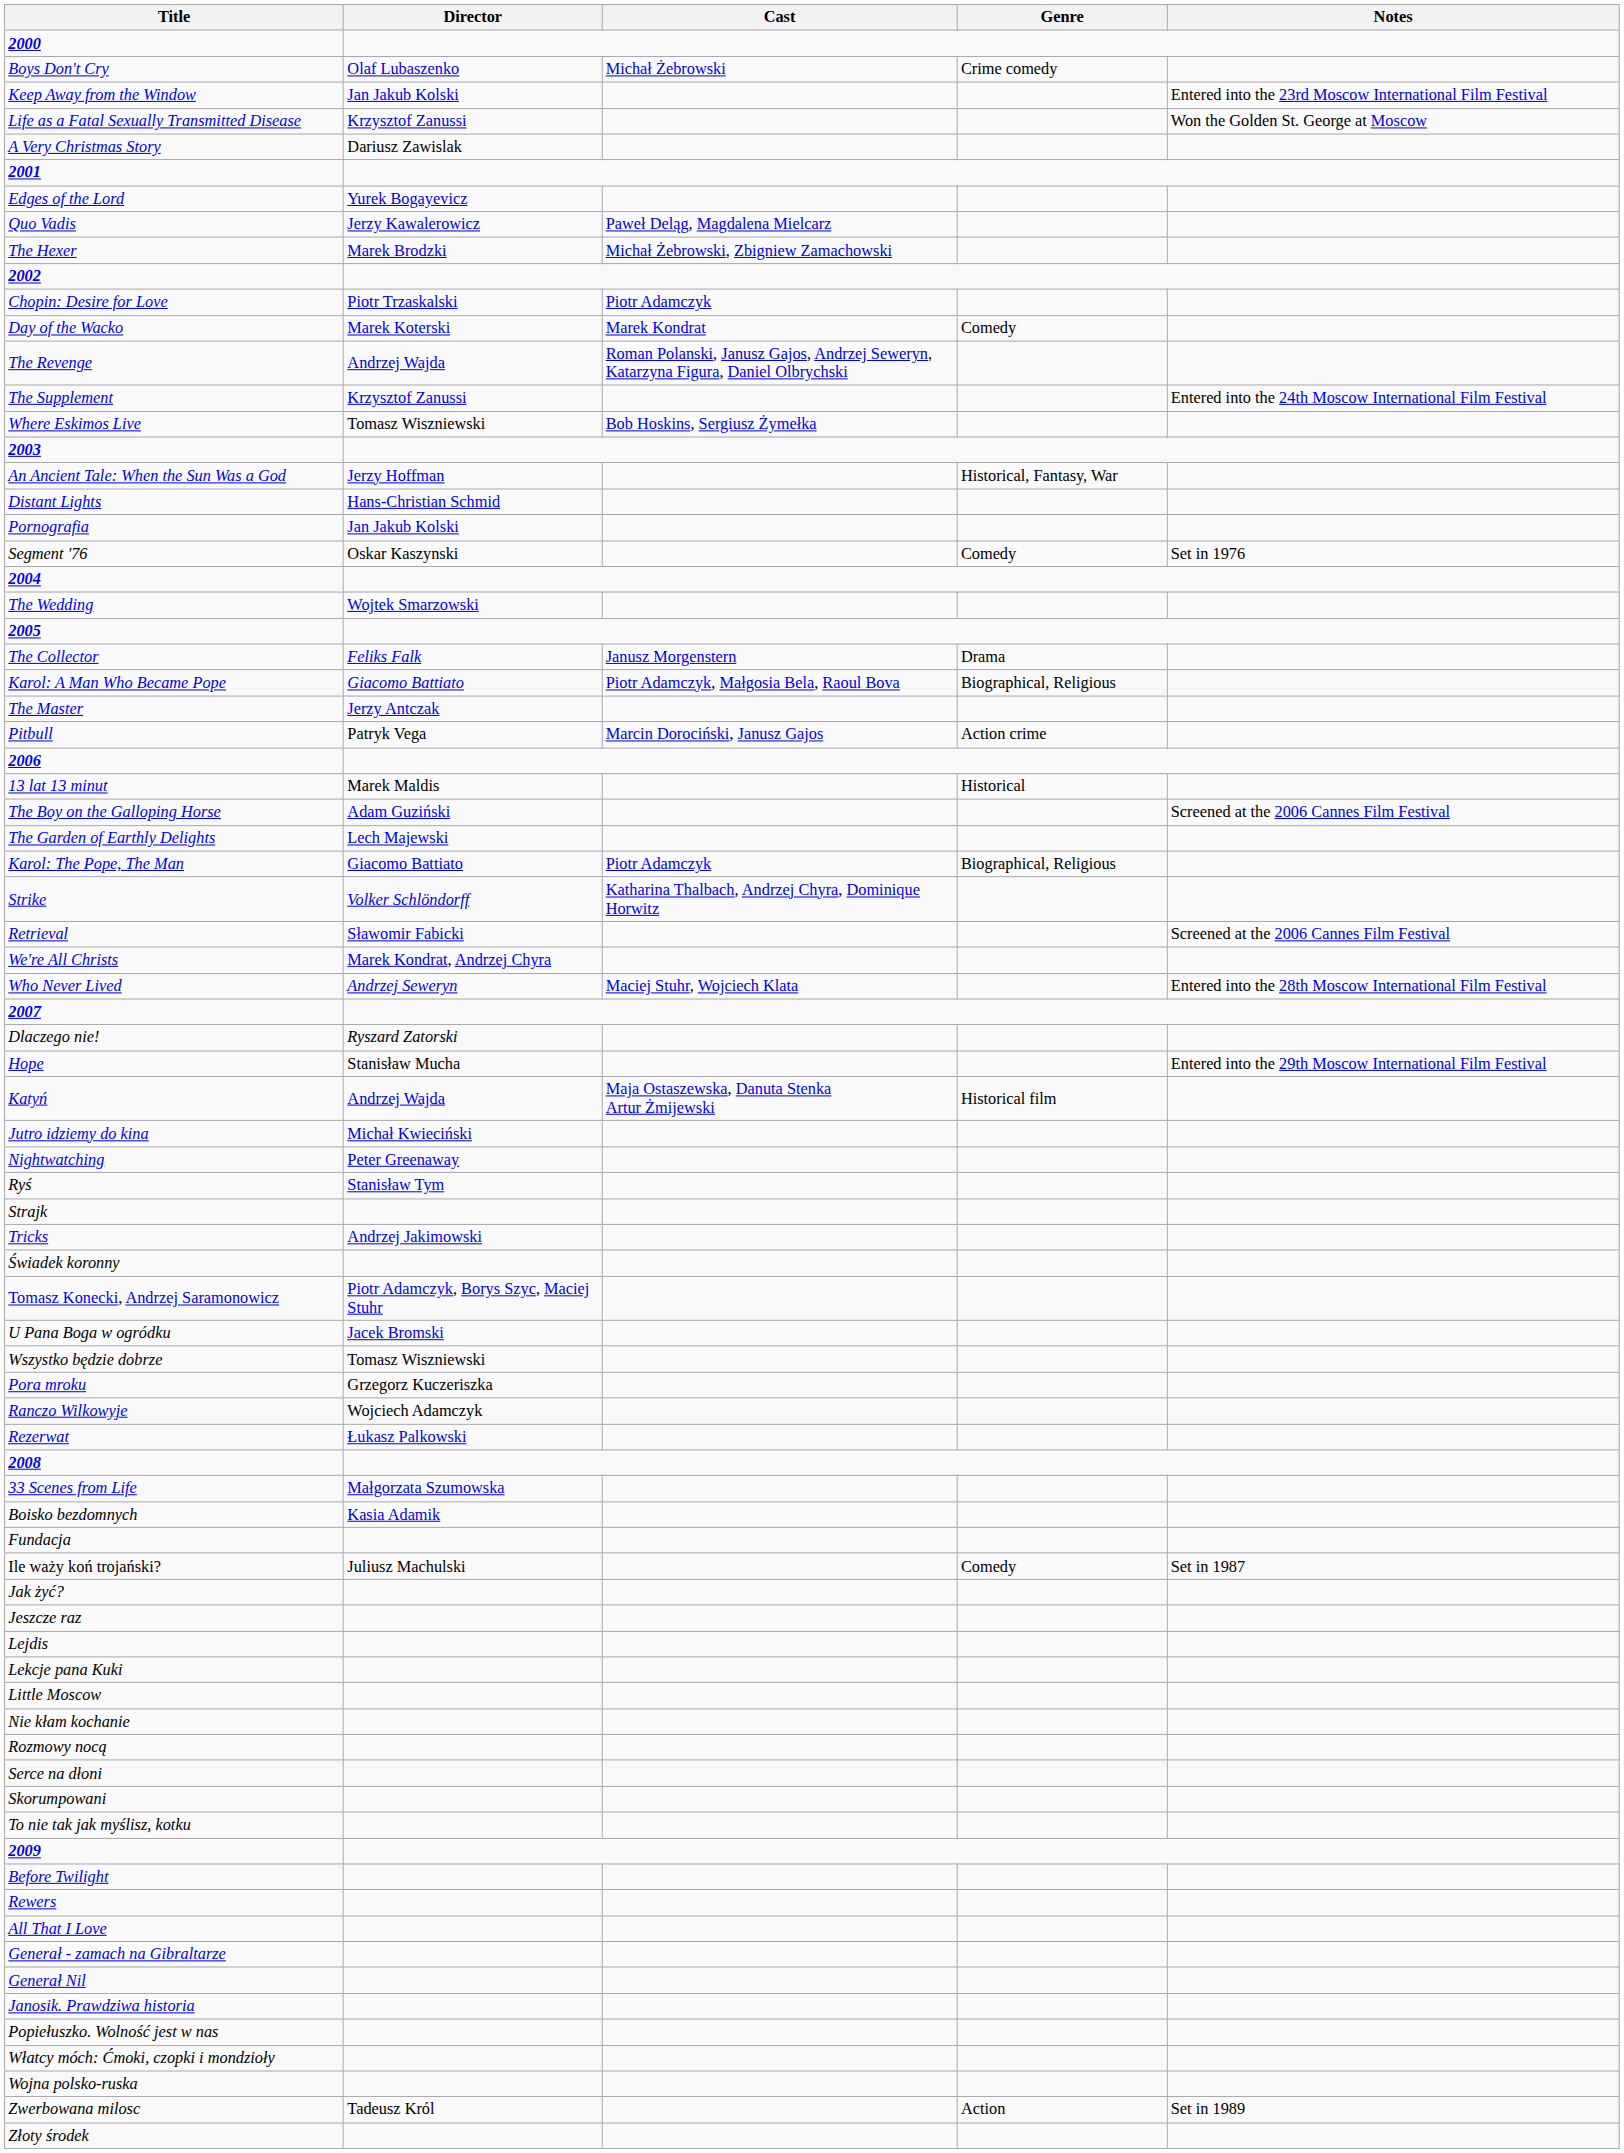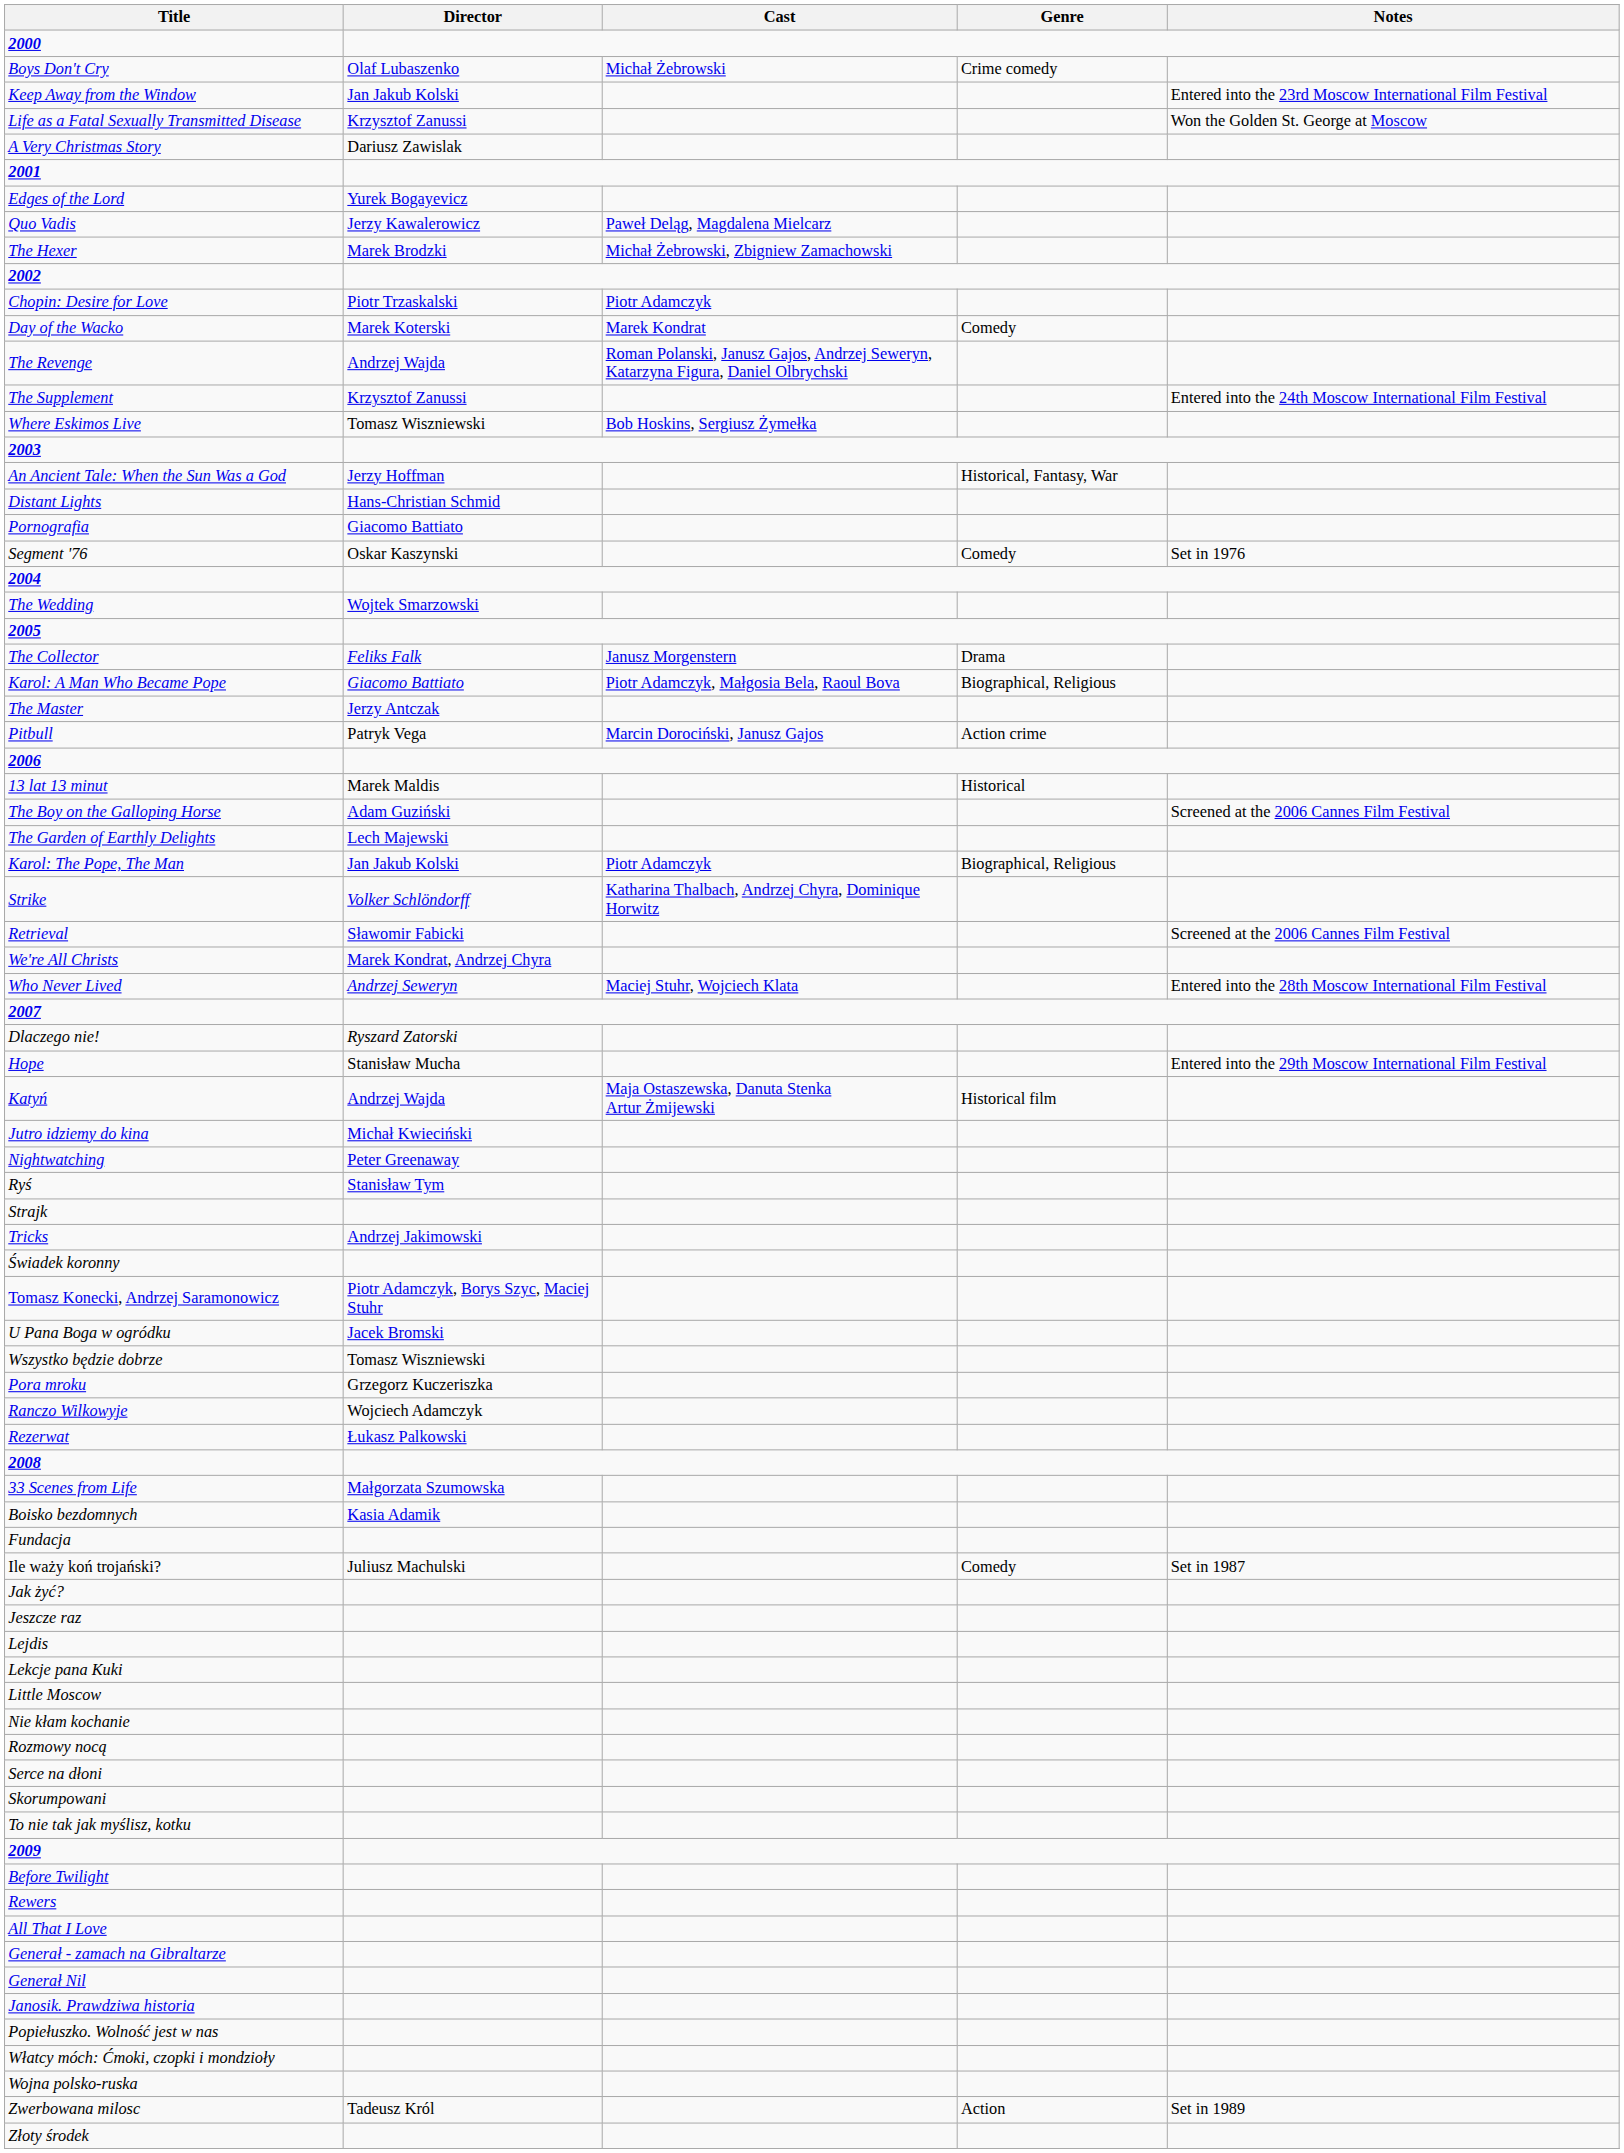Pornografia | Director: Jan Jakub Kolski -> Giacomo Battiato
Karol: The Pope, The Man | Director: Giacomo Battiato -> Jan Jakub Kolski
